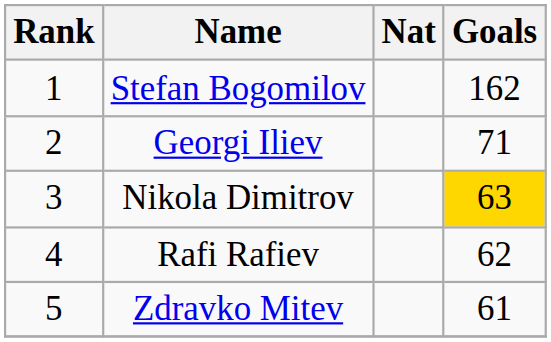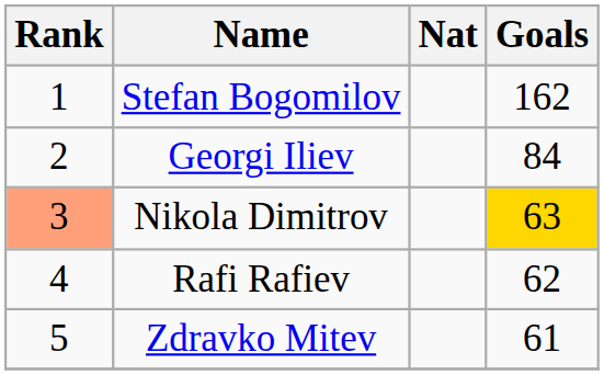Georgi Iliev | Goals: 71 -> 84
Nikola Dimitrov | Rank: no background -> lightsalmon background
